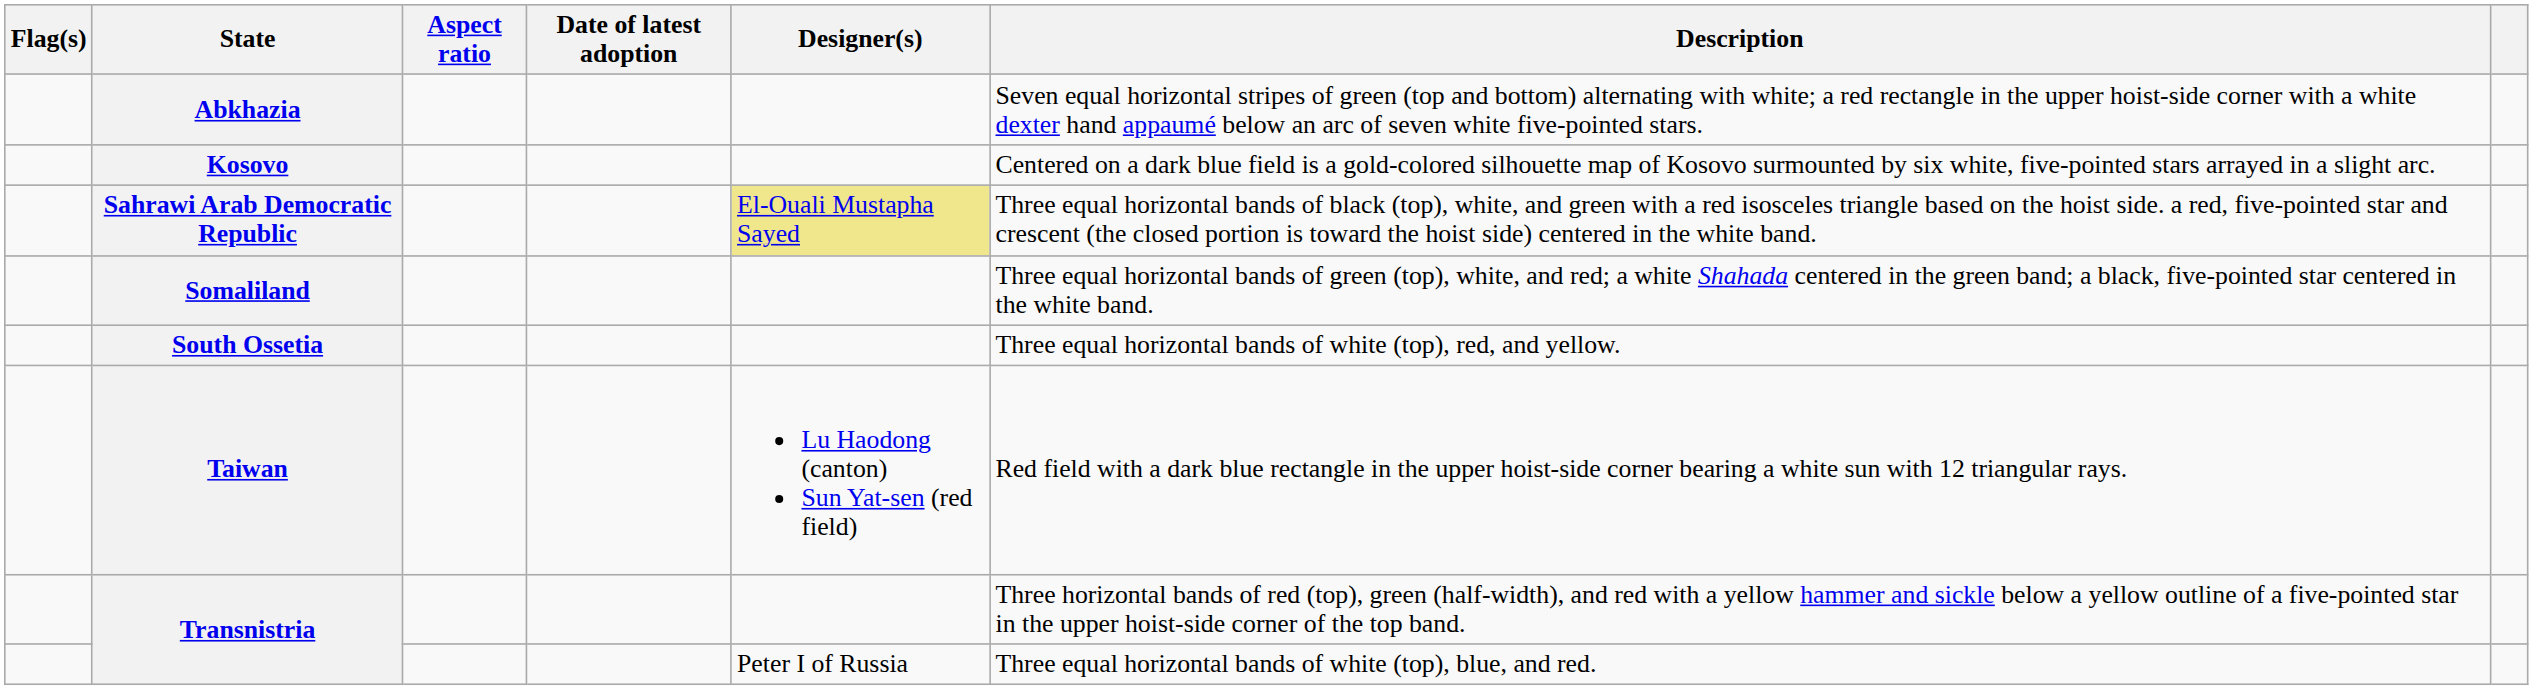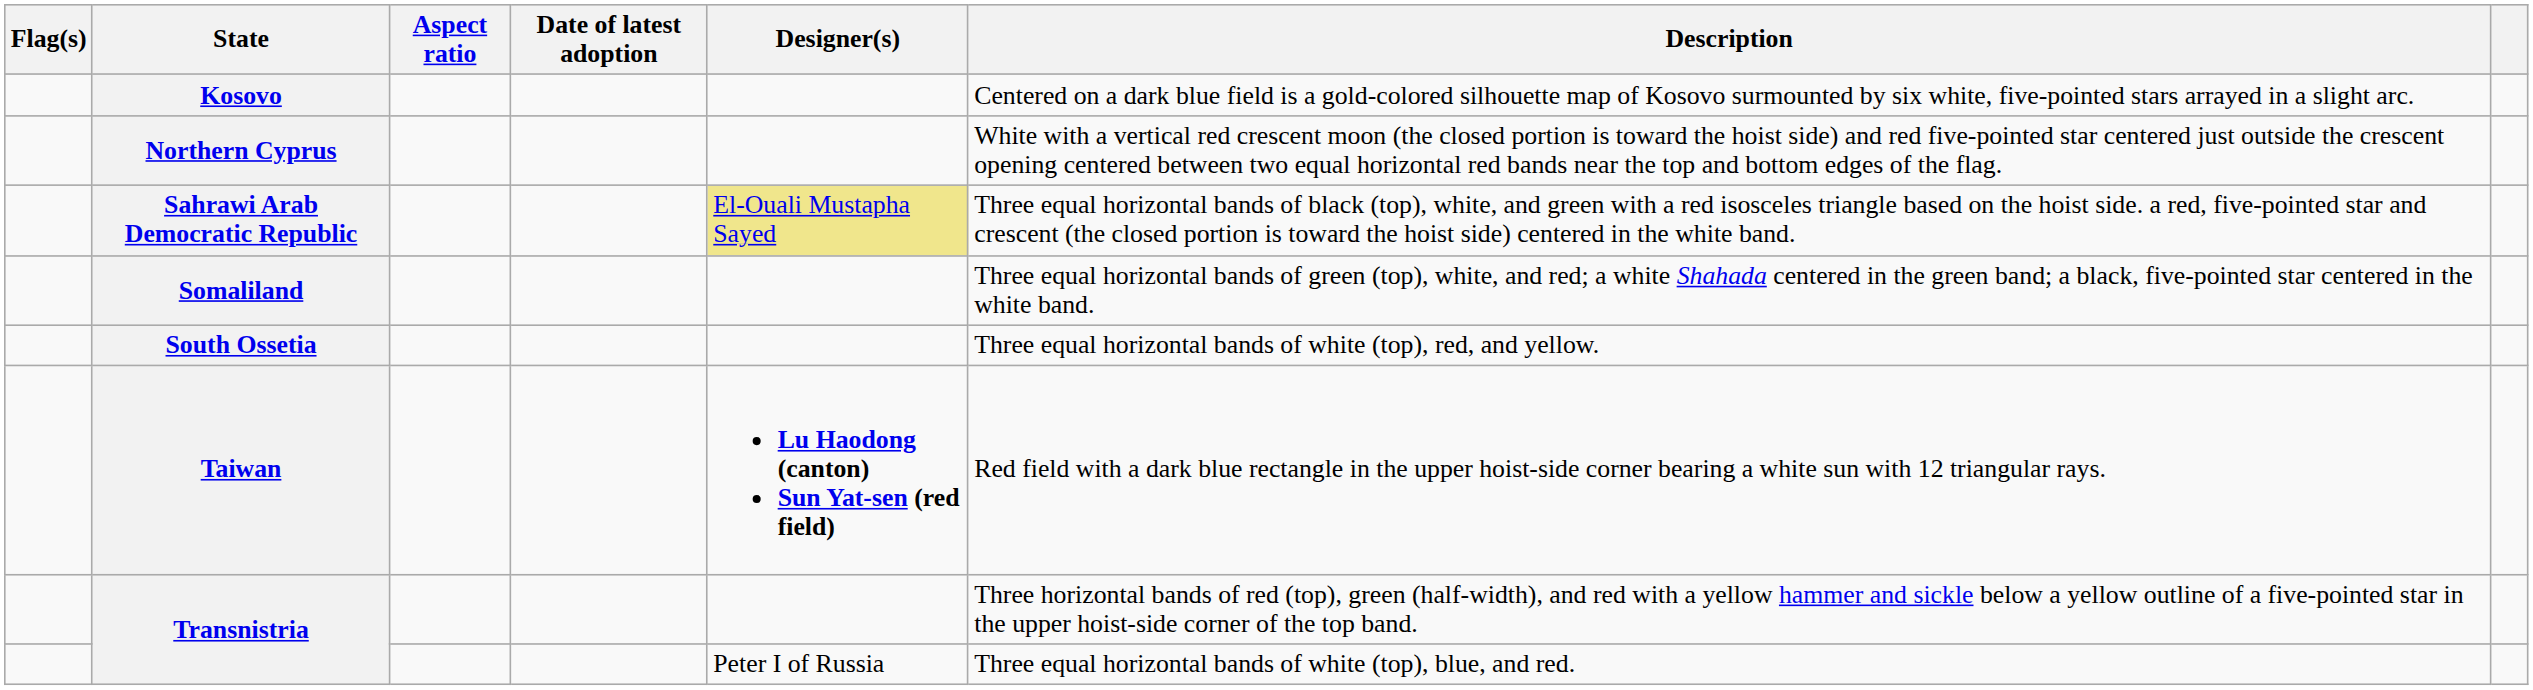- row: Abkhazia | Seven equal horizontal stripes of green (top and bottom) alternating with white; a red rectangle in the upper hoist-side corner with a white dexter hand appaumé below an arc of seven white five-pointed stars.
+ row: Northern Cyprus | White with a vertical red crescent moon (the closed portion is toward the hoist side) and red five-pointed star centered just outside the crescent opening centered between two equal horizontal red bands near the top and bottom edges of the flag.
Taiwan | Designer(s): normal -> bold
